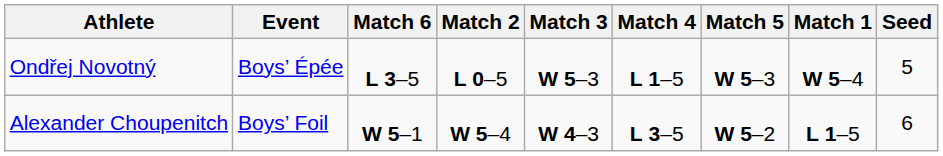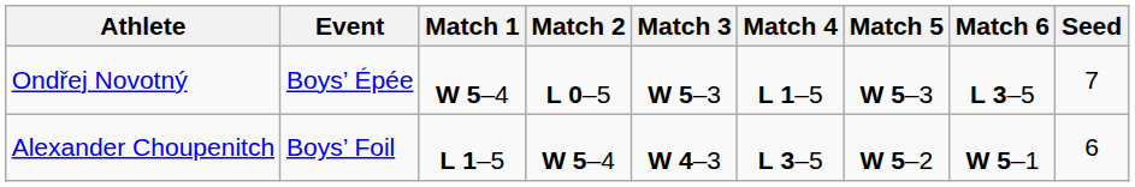columns swapped: Match 1 <-> Match 6
Ondřej Novotný | Seed: 5 -> 7
